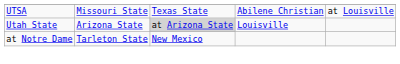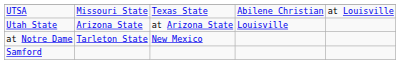Utah State | column 3: lightgrey background -> no background
+ row: Samford
